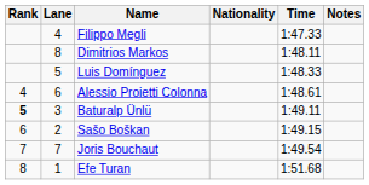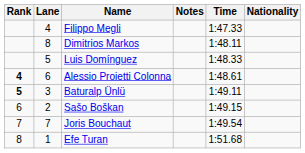columns swapped: Nationality <-> Notes
Alessio Proietti Colonna | Rank: normal -> bold
